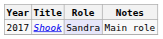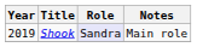Shook | Year: 2017 -> 2019
